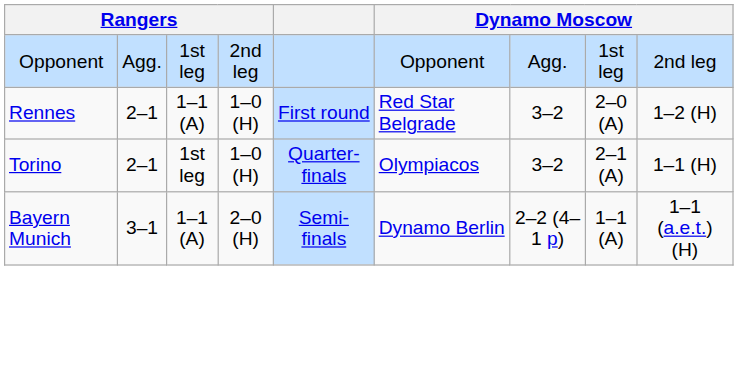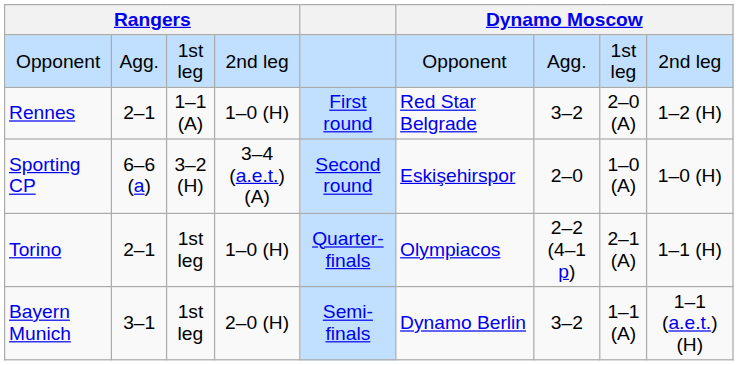+ row: Sporting CP | 6–6 (a) | 3–2 (H) | 3–4 (a.e.t.) (A) | Second round | Eskişehirspor | 2–0 | 1–0 (A) | 1–0 (H)
Torino | column 7: 3–2 -> 2–2 (4–1 p)
Bayern Munich | column 3: 1–1 (A) -> 1st leg
Bayern Munich | column 7: 2–2 (4–1 p) -> 3–2
